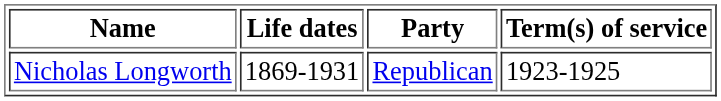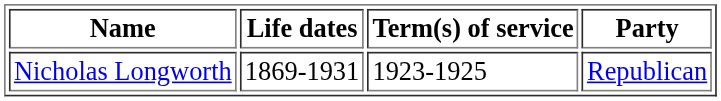columns swapped: Party <-> Term(s) of service
